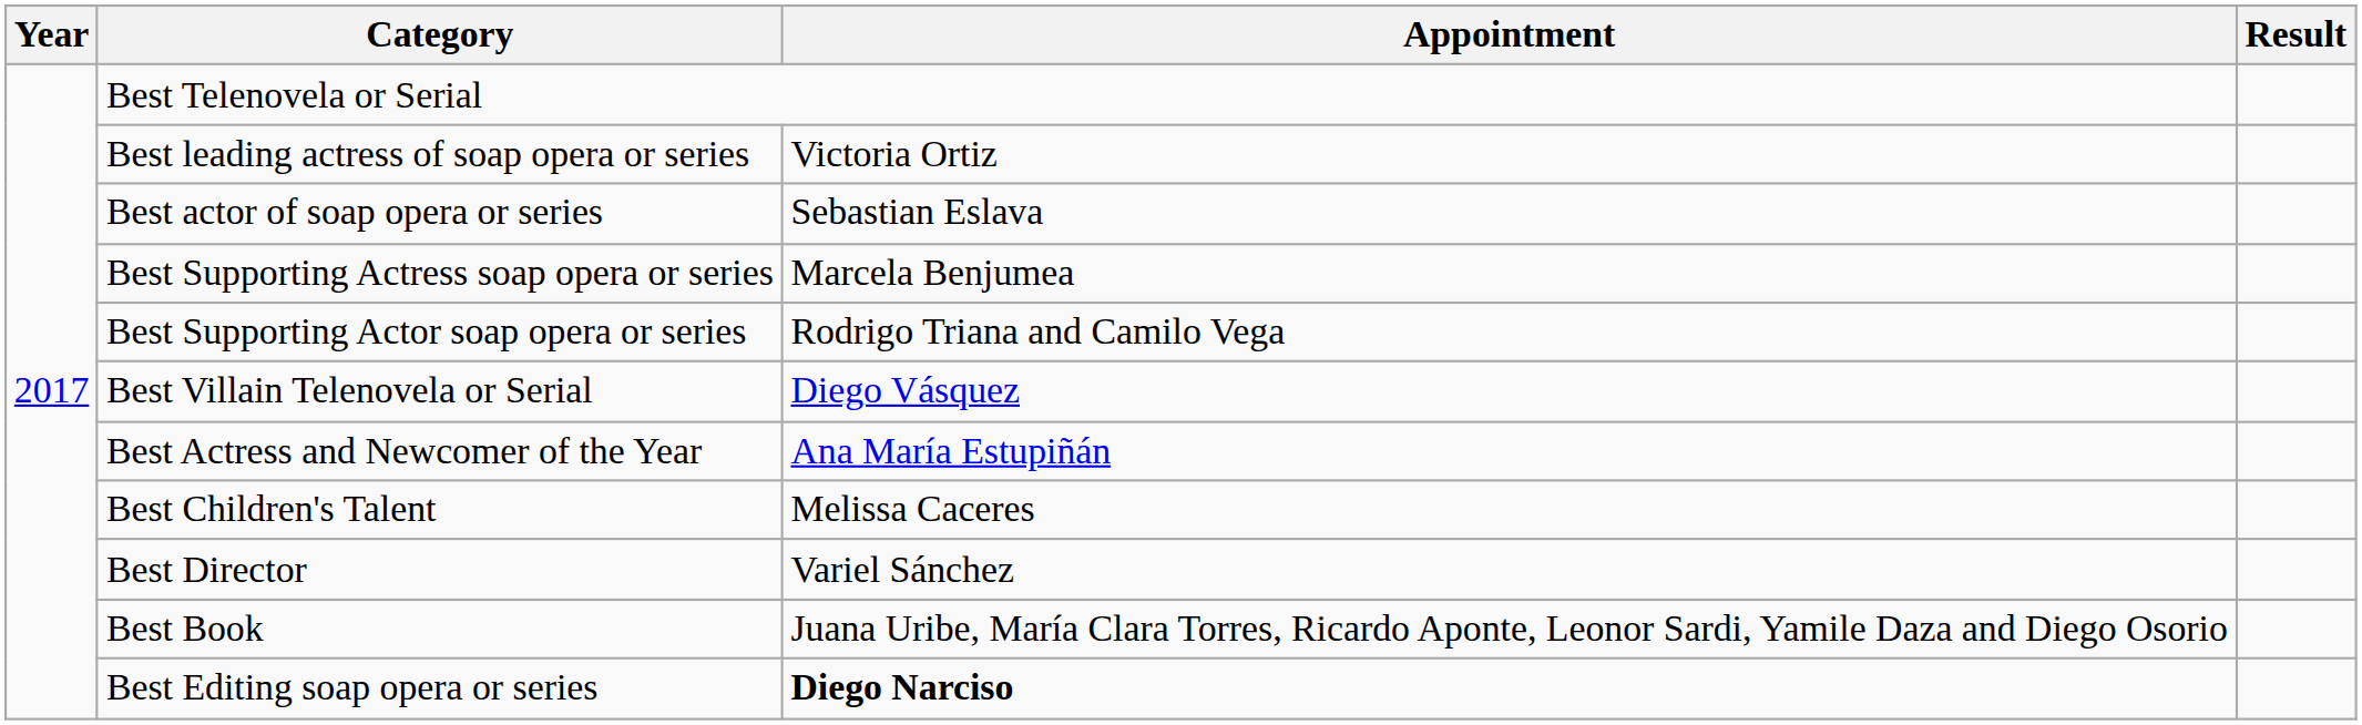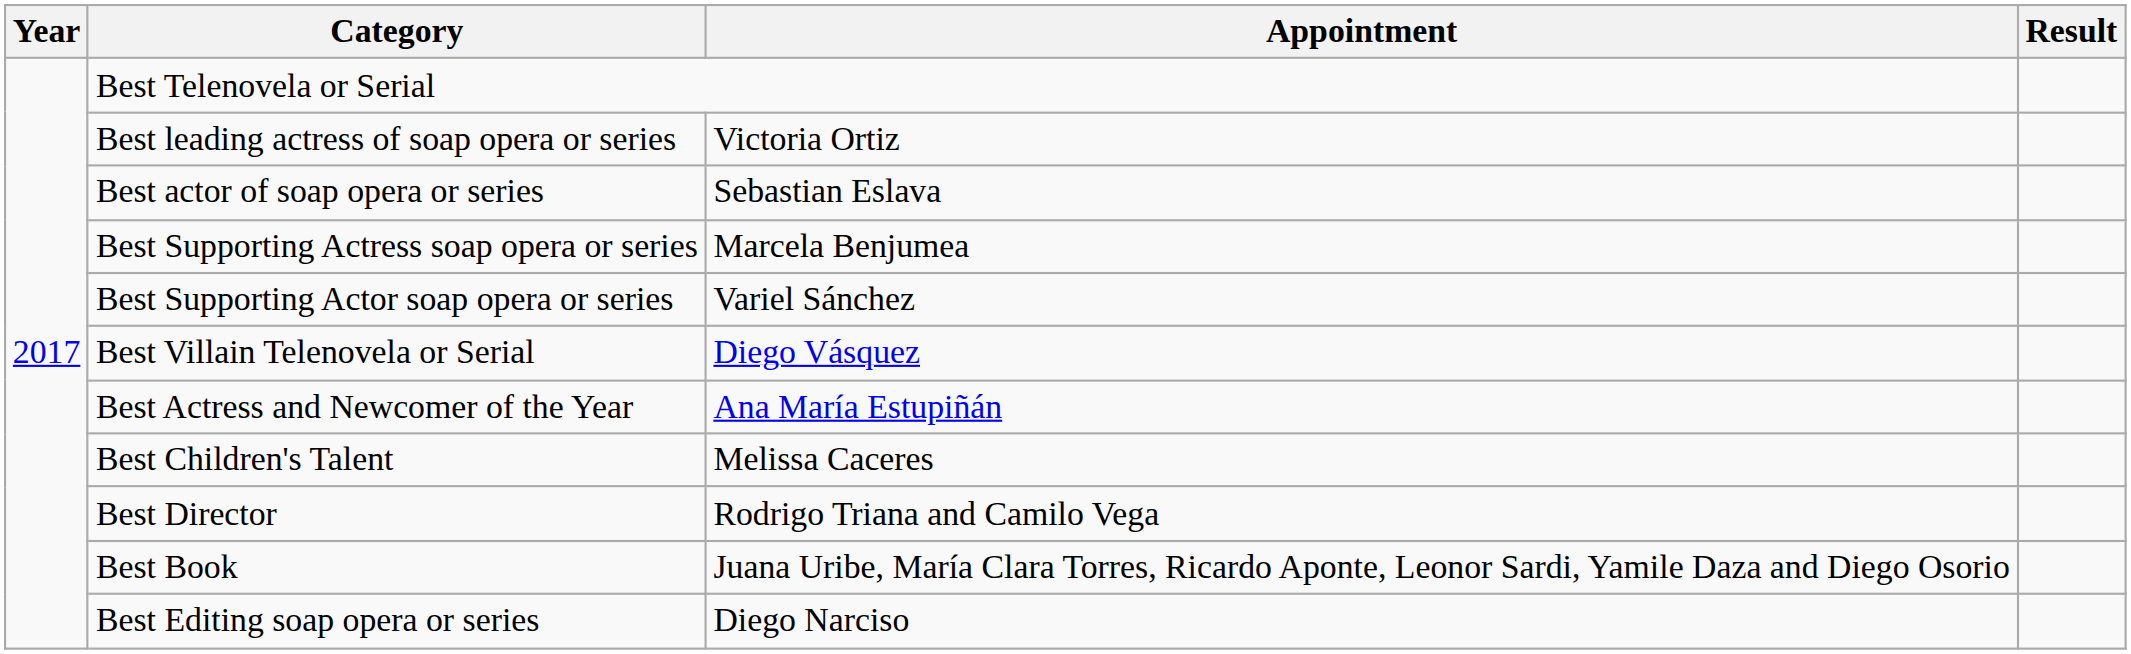Best Supporting Actor soap opera or series | Appointment: Rodrigo Triana and Camilo Vega -> Variel Sánchez
Best Director | Appointment: Variel Sánchez -> Rodrigo Triana and Camilo Vega
Best Editing soap opera or series | Appointment: bold -> normal
